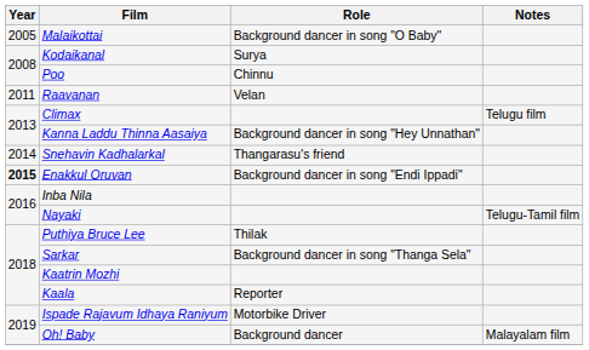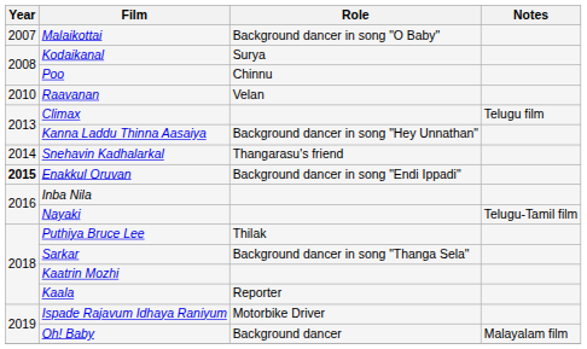Malaikottai | Year: 2005 -> 2007
Raavanan | Year: 2011 -> 2010
